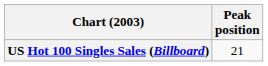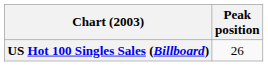US Hot 100 Singles Sales (Billboard) | Peak position: 21 -> 26
